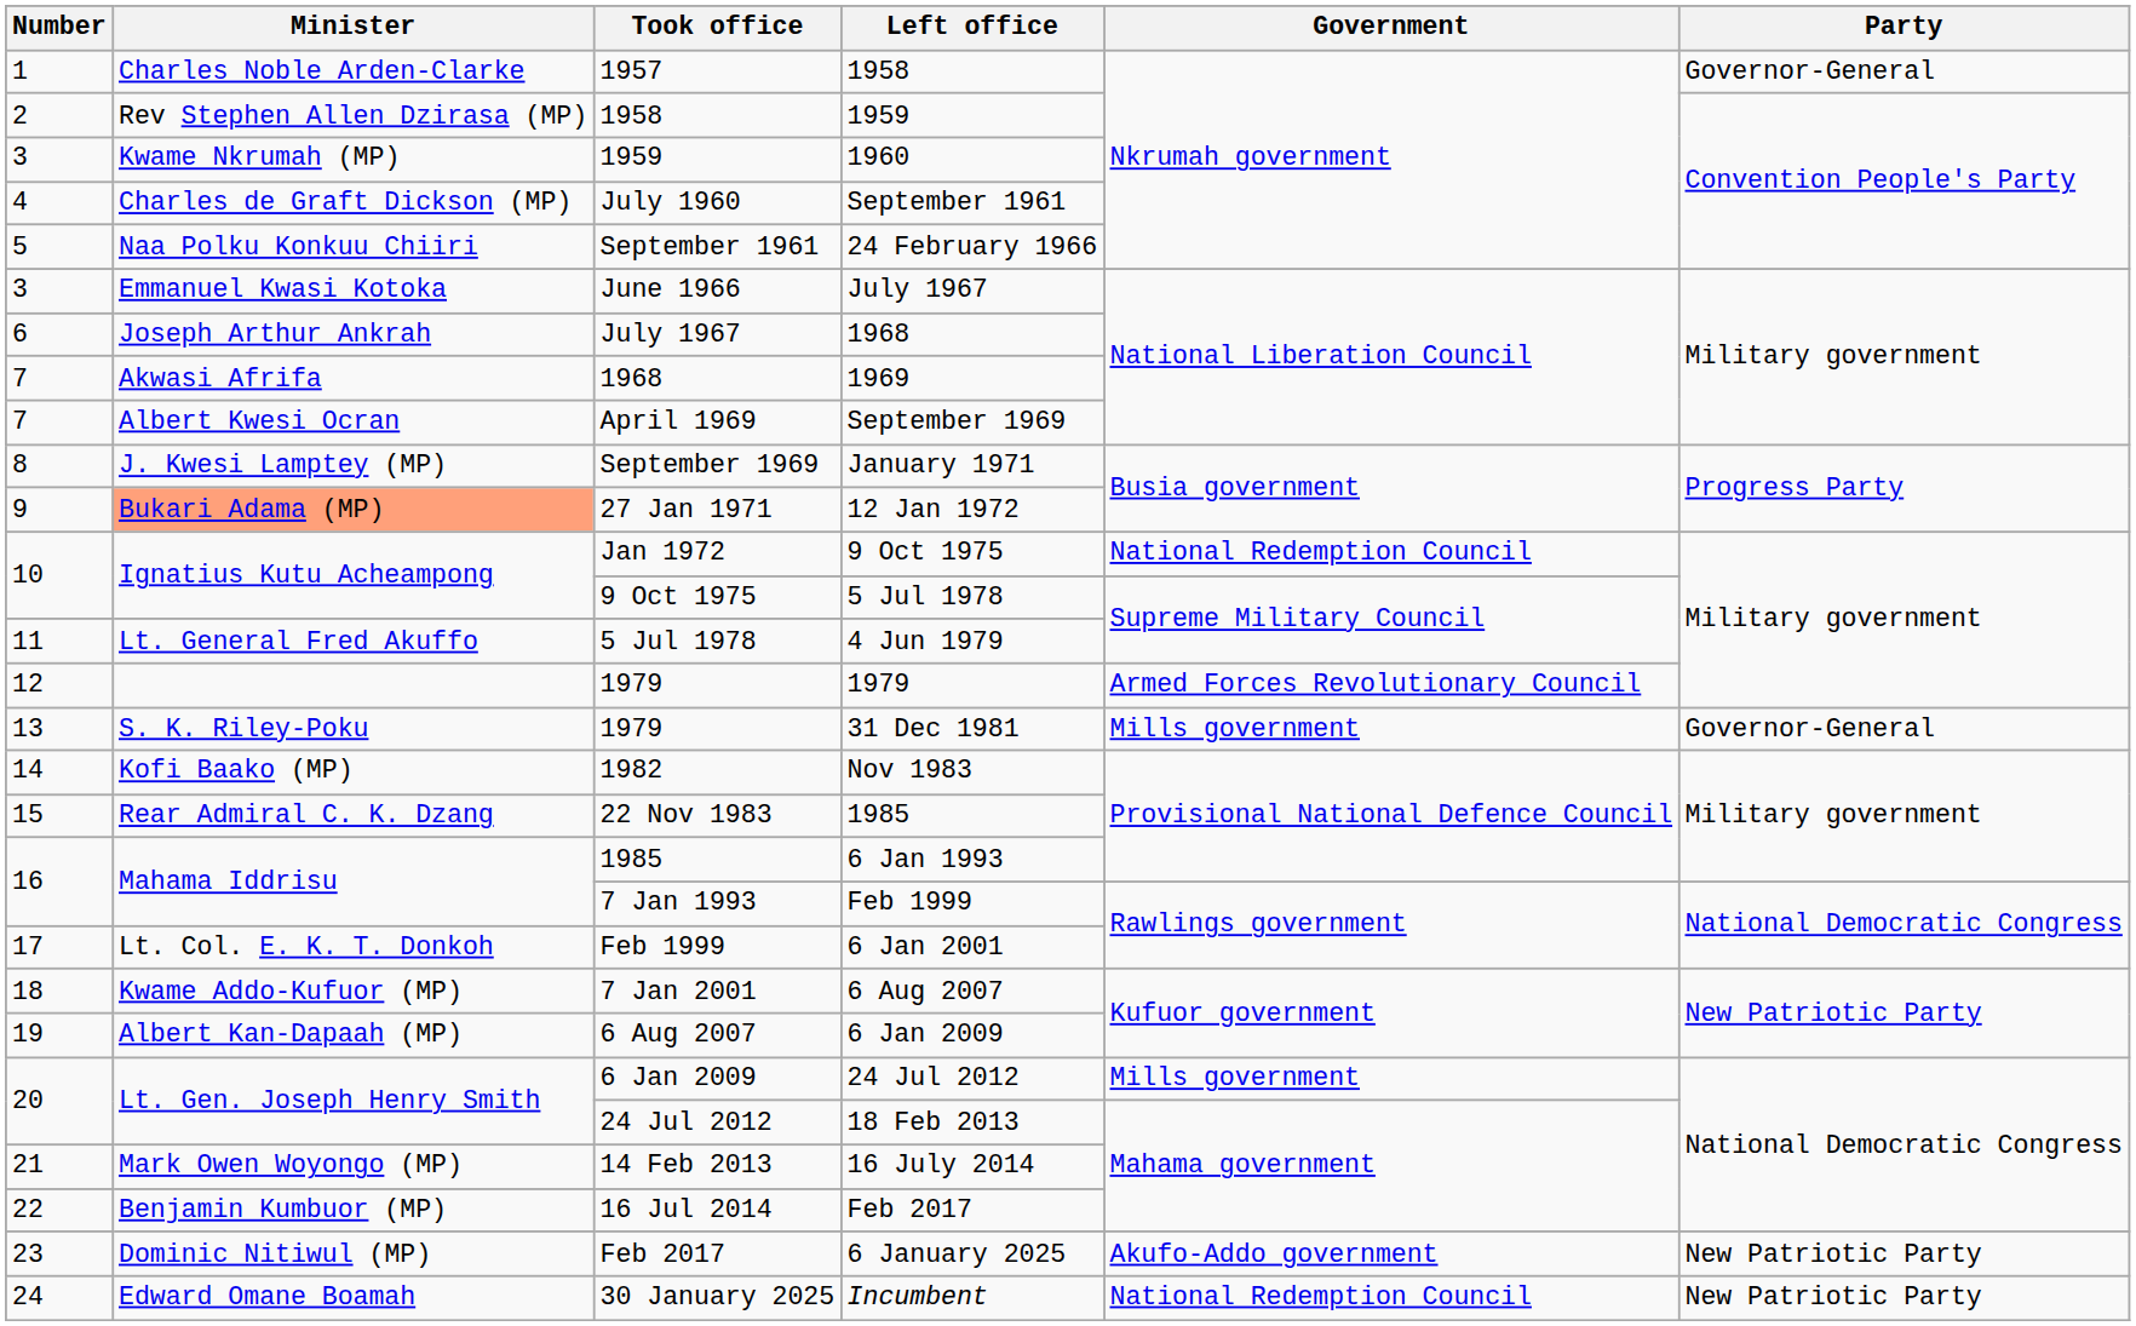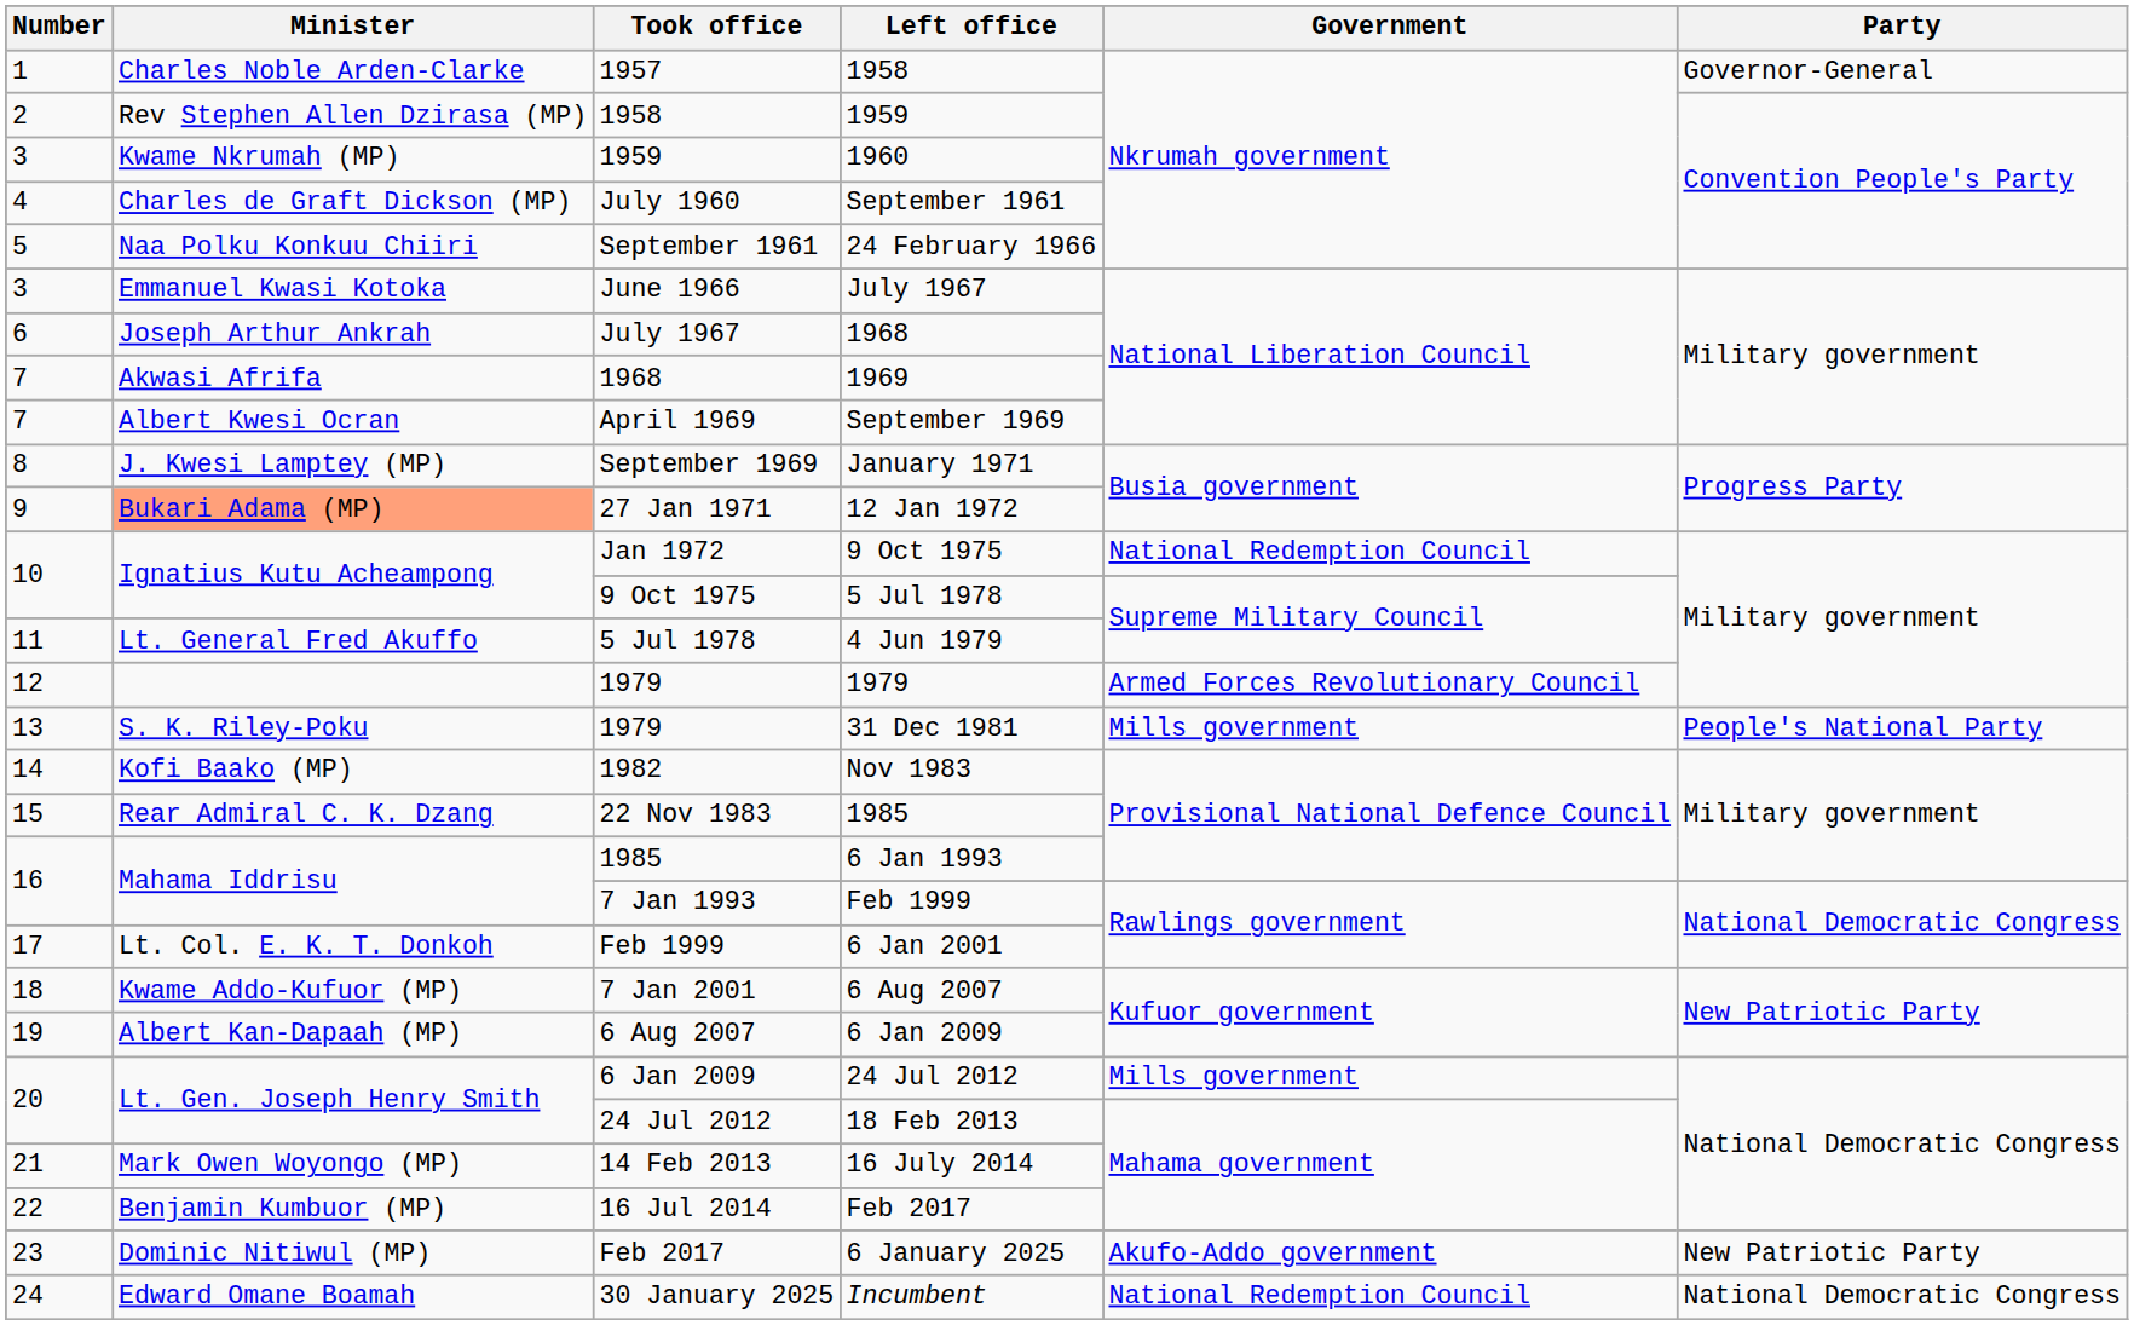31 Dec 1981 | Party: Governor-General -> People's National Party
Incumbent | Party: New Patriotic Party -> National Democratic Congress
